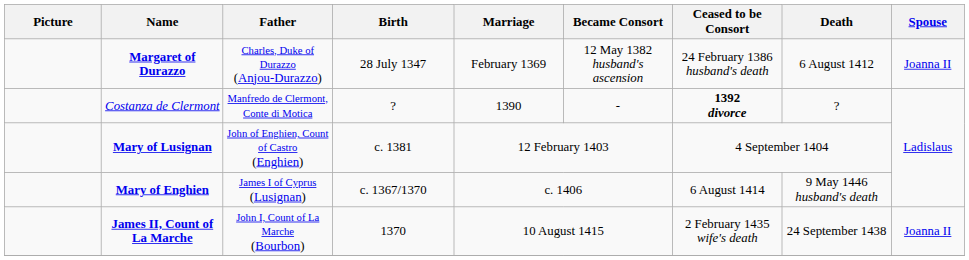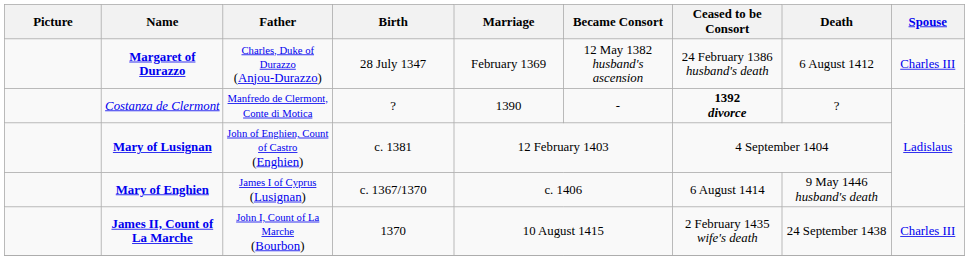Margaret of Durazzo | Spouse: Joanna II -> Charles III
James II, Count of La Marche | Spouse: Joanna II -> Charles III
